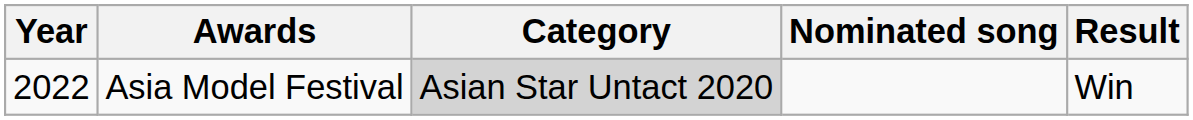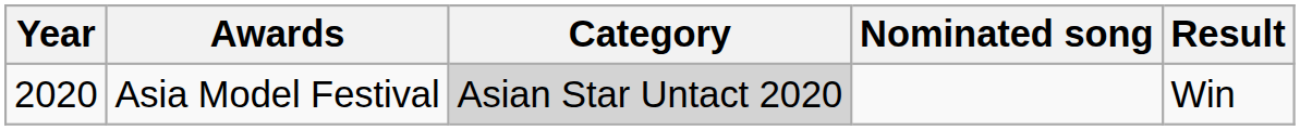Asia Model Festival | Year: 2022 -> 2020
